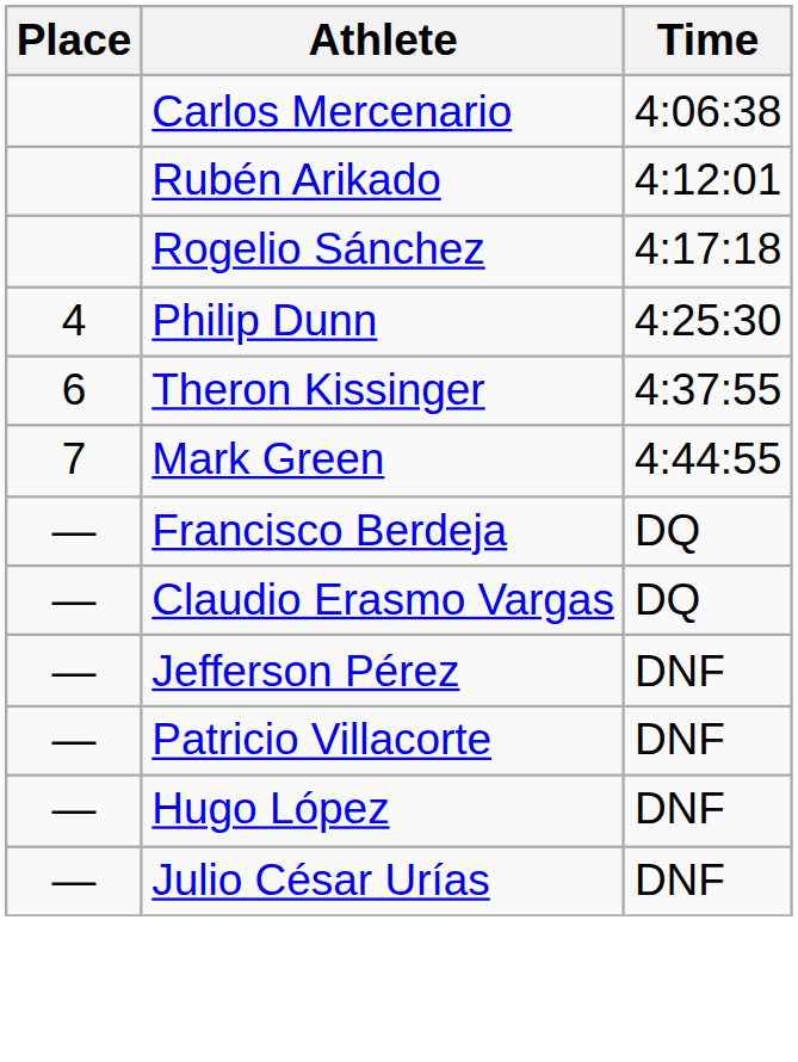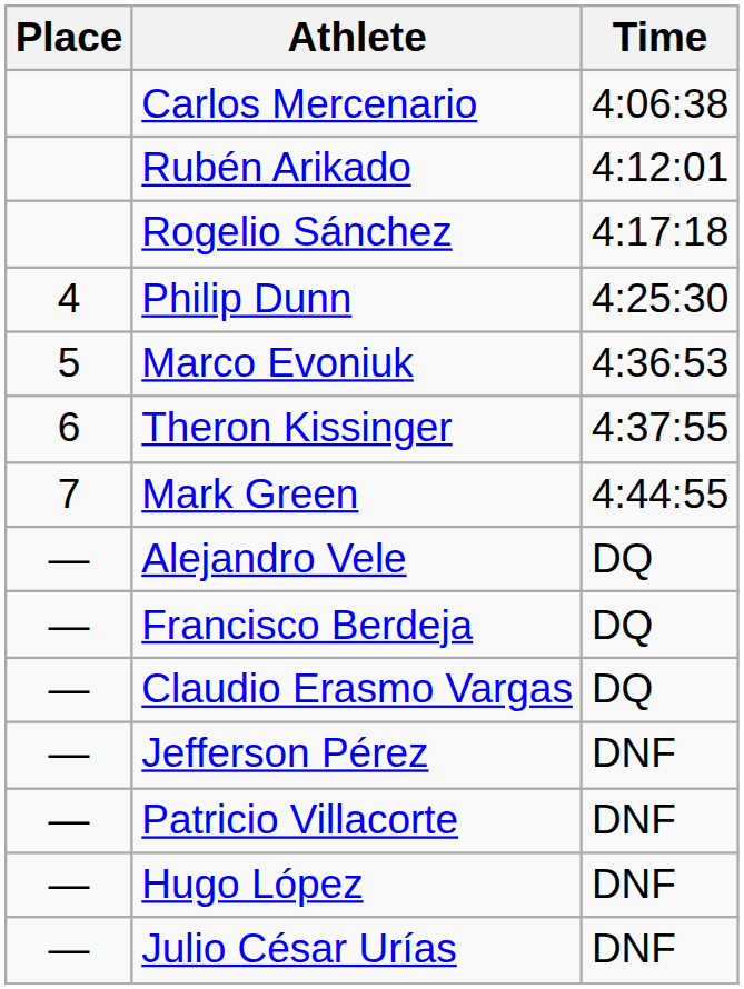+ row: 5 | Marco Evoniuk | 4:36:53
+ row: — | Alejandro Vele | DQ
